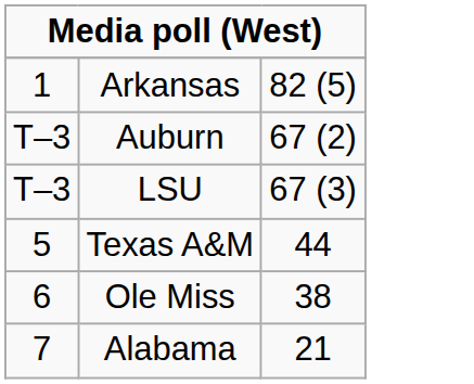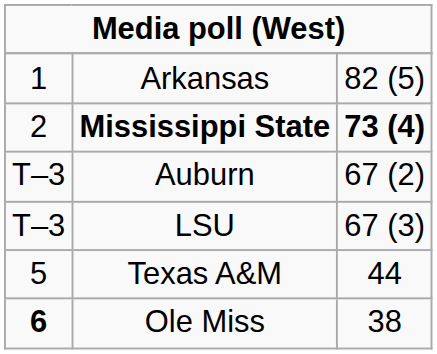+ row: 2 | Mississippi State | 73 (4)
Ole Miss | column 1: normal -> bold
- row: 7 | Alabama | 21
